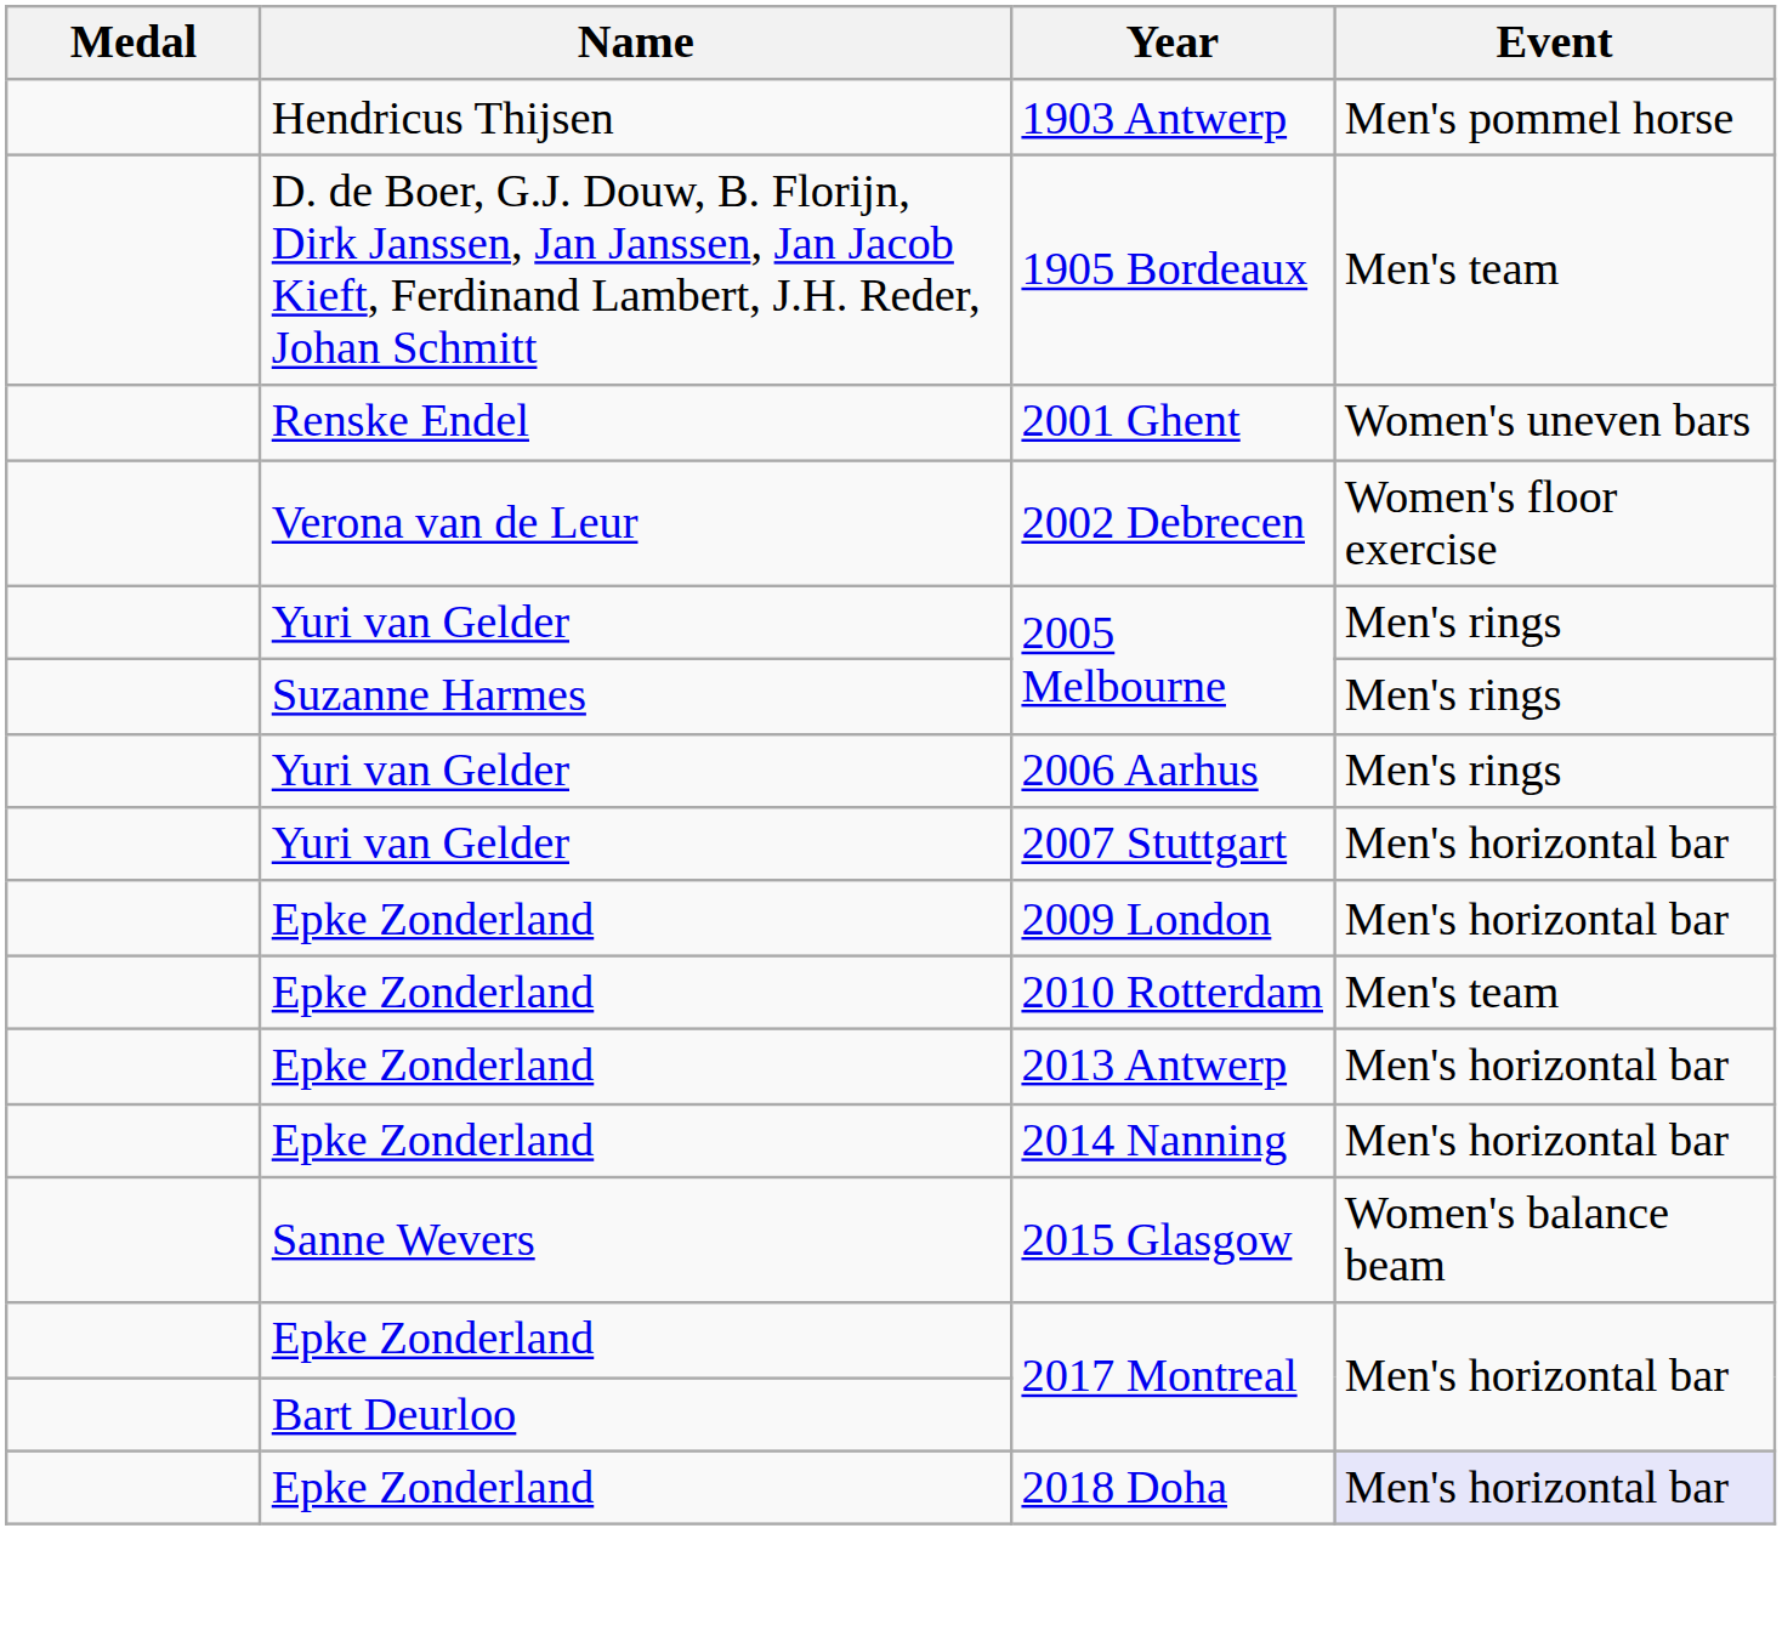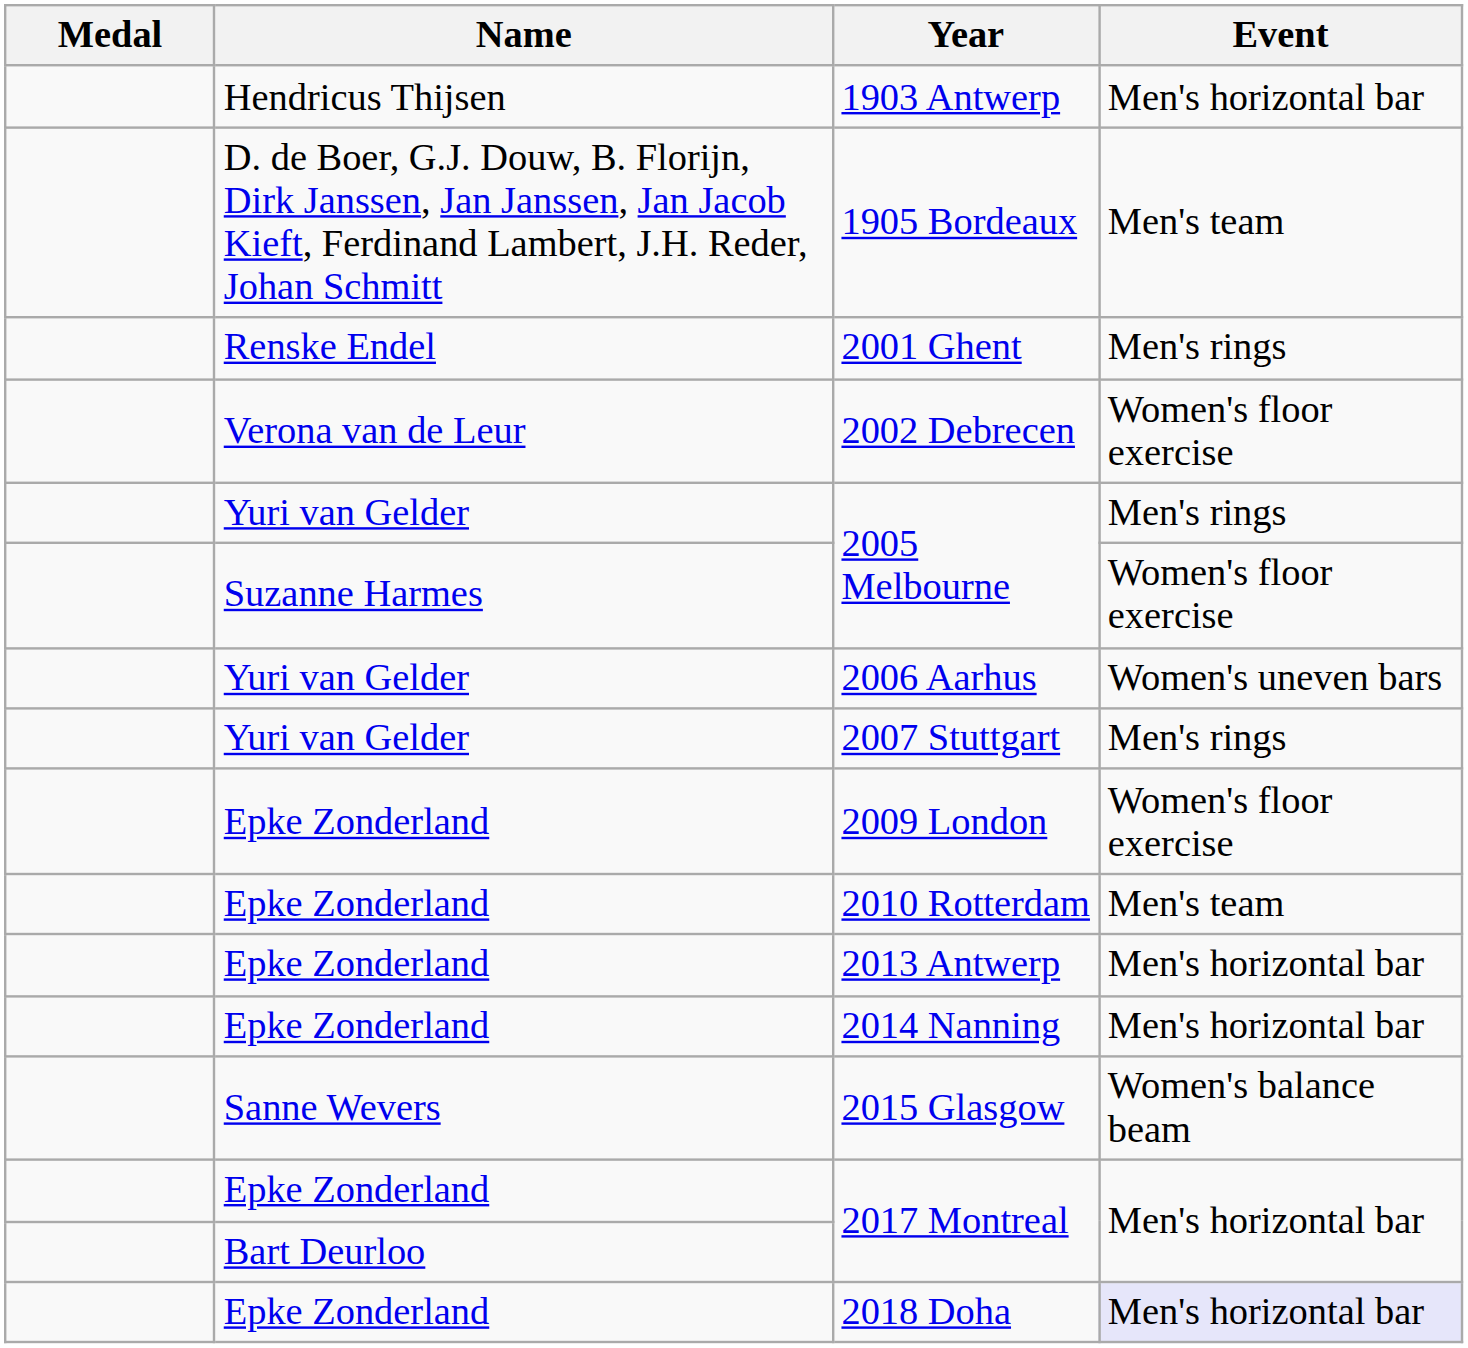1903 Antwerp | Event: Men's pommel horse -> Men's horizontal bar
2001 Ghent | Event: Women's uneven bars -> Men's rings
Suzanne Harmes / 2005 Melbourne | Event: Men's rings -> Women's floor exercise
2006 Aarhus | Event: Men's rings -> Women's uneven bars
2007 Stuttgart | Event: Men's horizontal bar -> Men's rings
2009 London | Event: Men's horizontal bar -> Women's floor exercise
